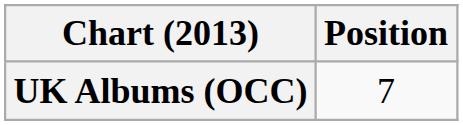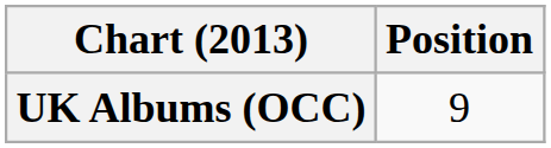UK Albums (OCC) | Position: 7 -> 9
